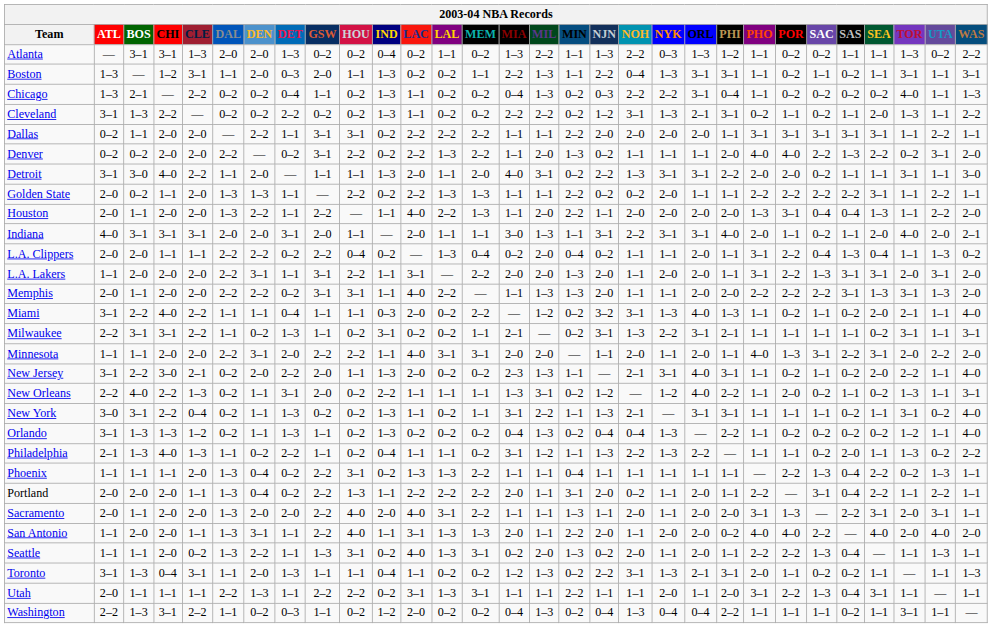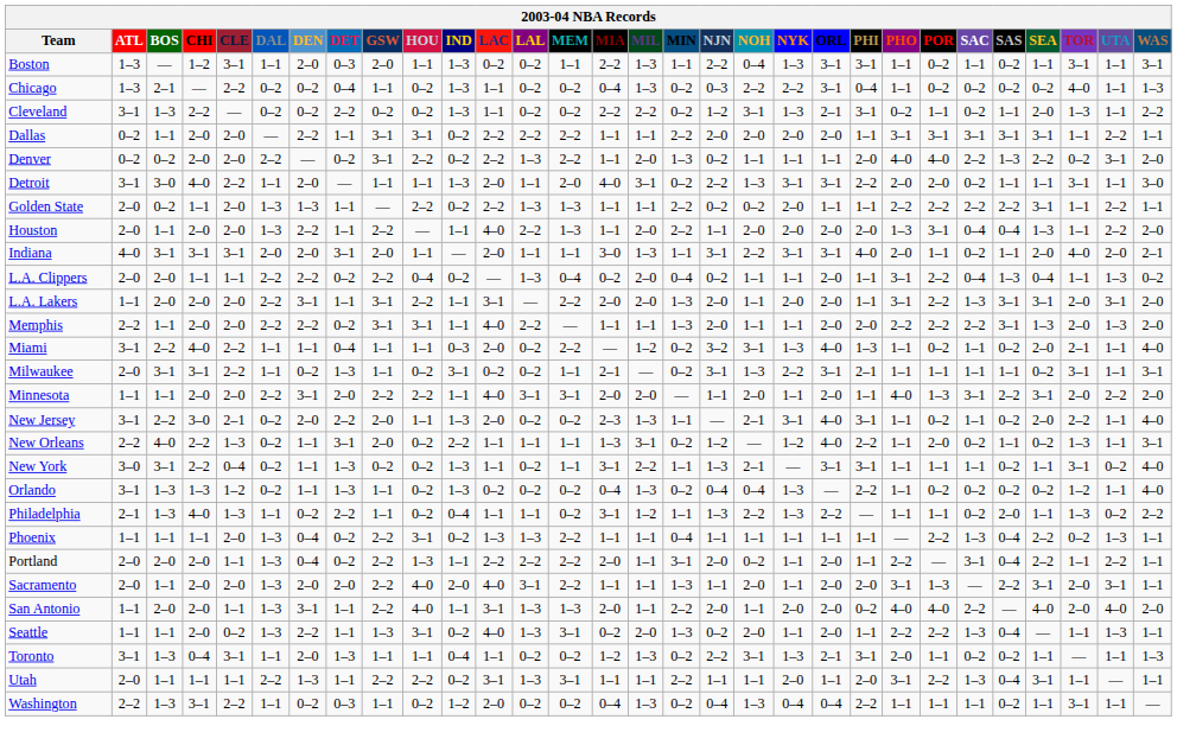- row: Atlanta | — | 3–1 | 3–1 | 1–3 | 2–0 | 2–0 | 1–3 | 0–2 | 0–2 | 0–4 | 0–2 | 1–1 | 0–2 | 1–3 | 2–2 | 1–1 | 1–3 | 2–2 | 0–3 | 1–3 | 1–2 | 1–1 | 0–2 | 0–2 | 1–1 | 1–1 | 1–3 | 0–2 | 2–2
Memphis | ATL: 2–0 -> 2–2
Memphis | MIL: 1–3 -> 1–1
Memphis | TOR: 3–1 -> 2–0
Milwaukee | ATL: 2–2 -> 2–0
